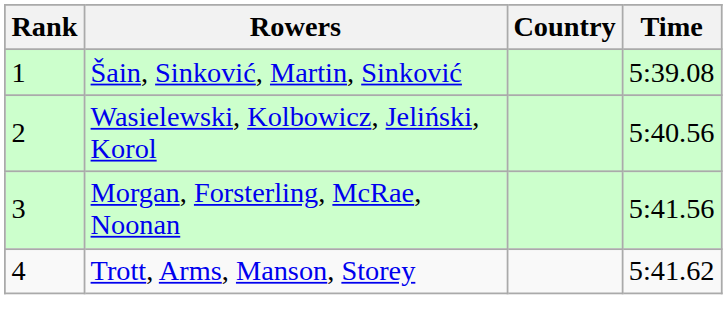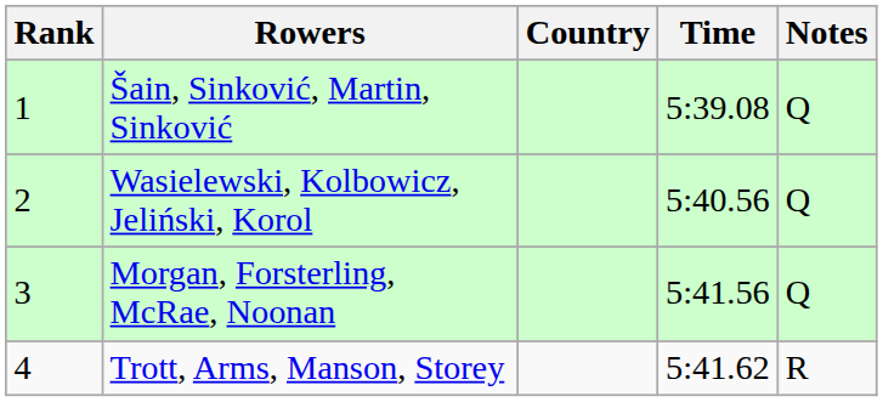+ column: Notes | Q | Q | Q | R
